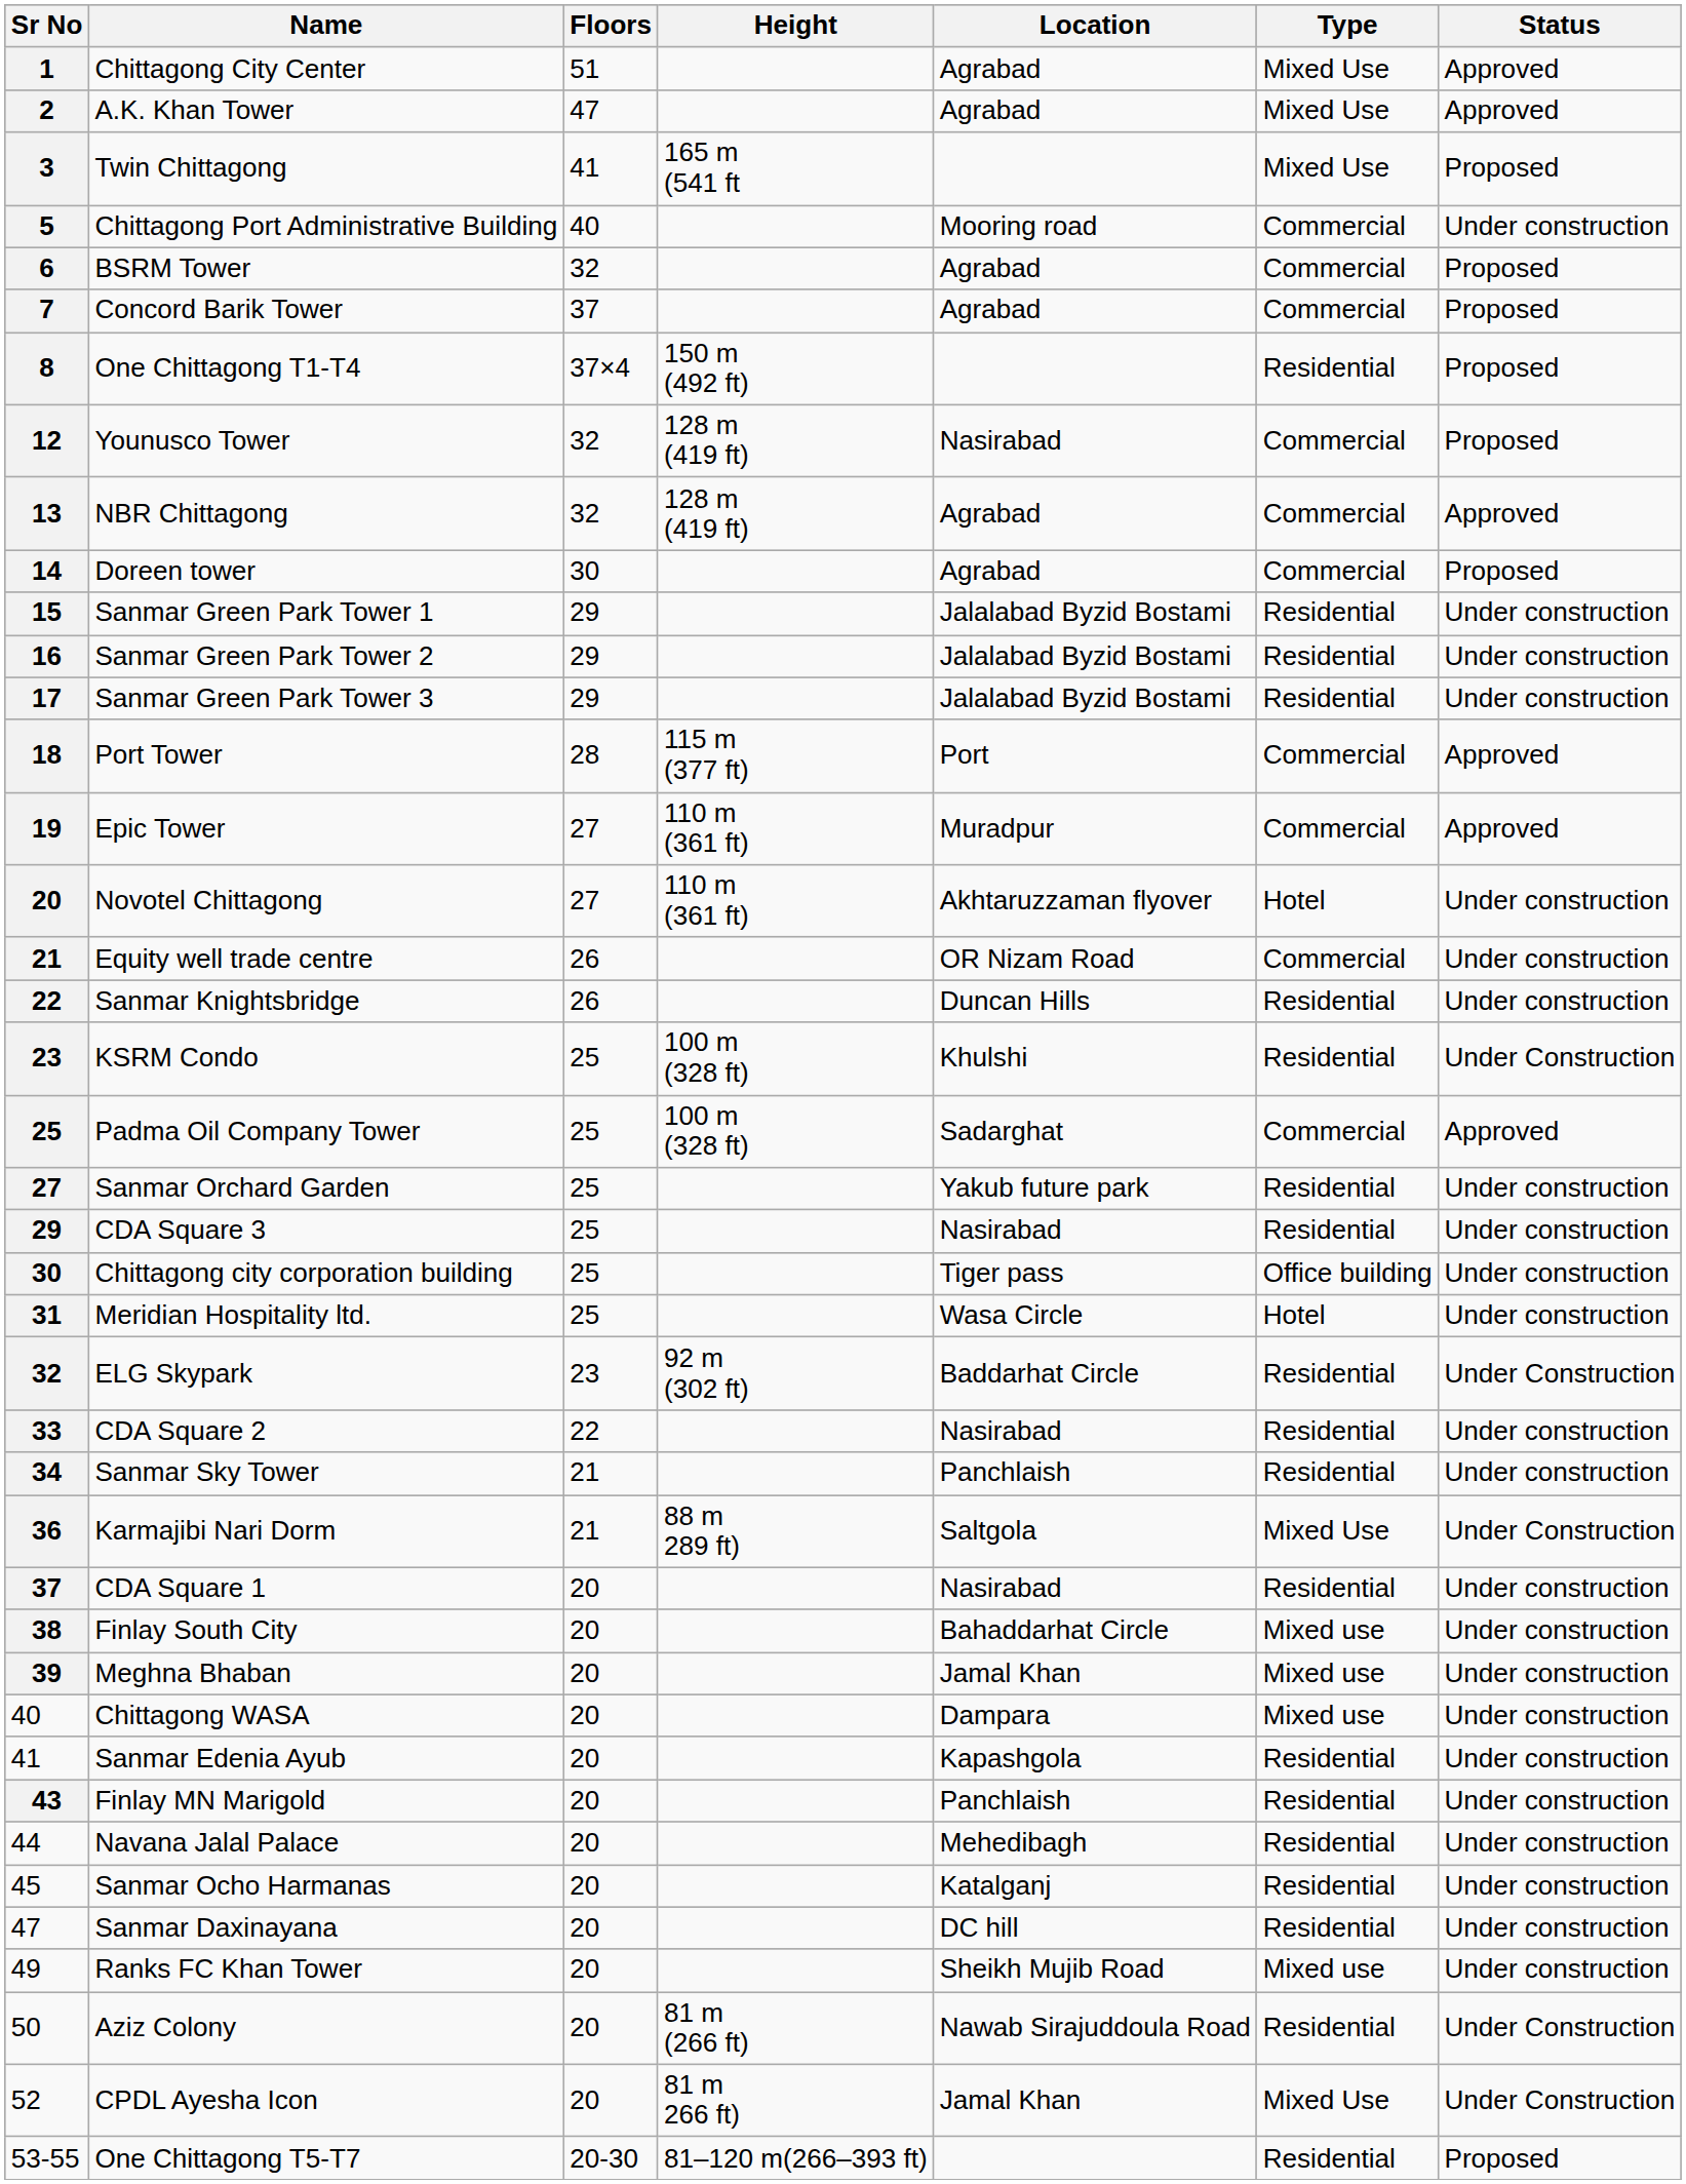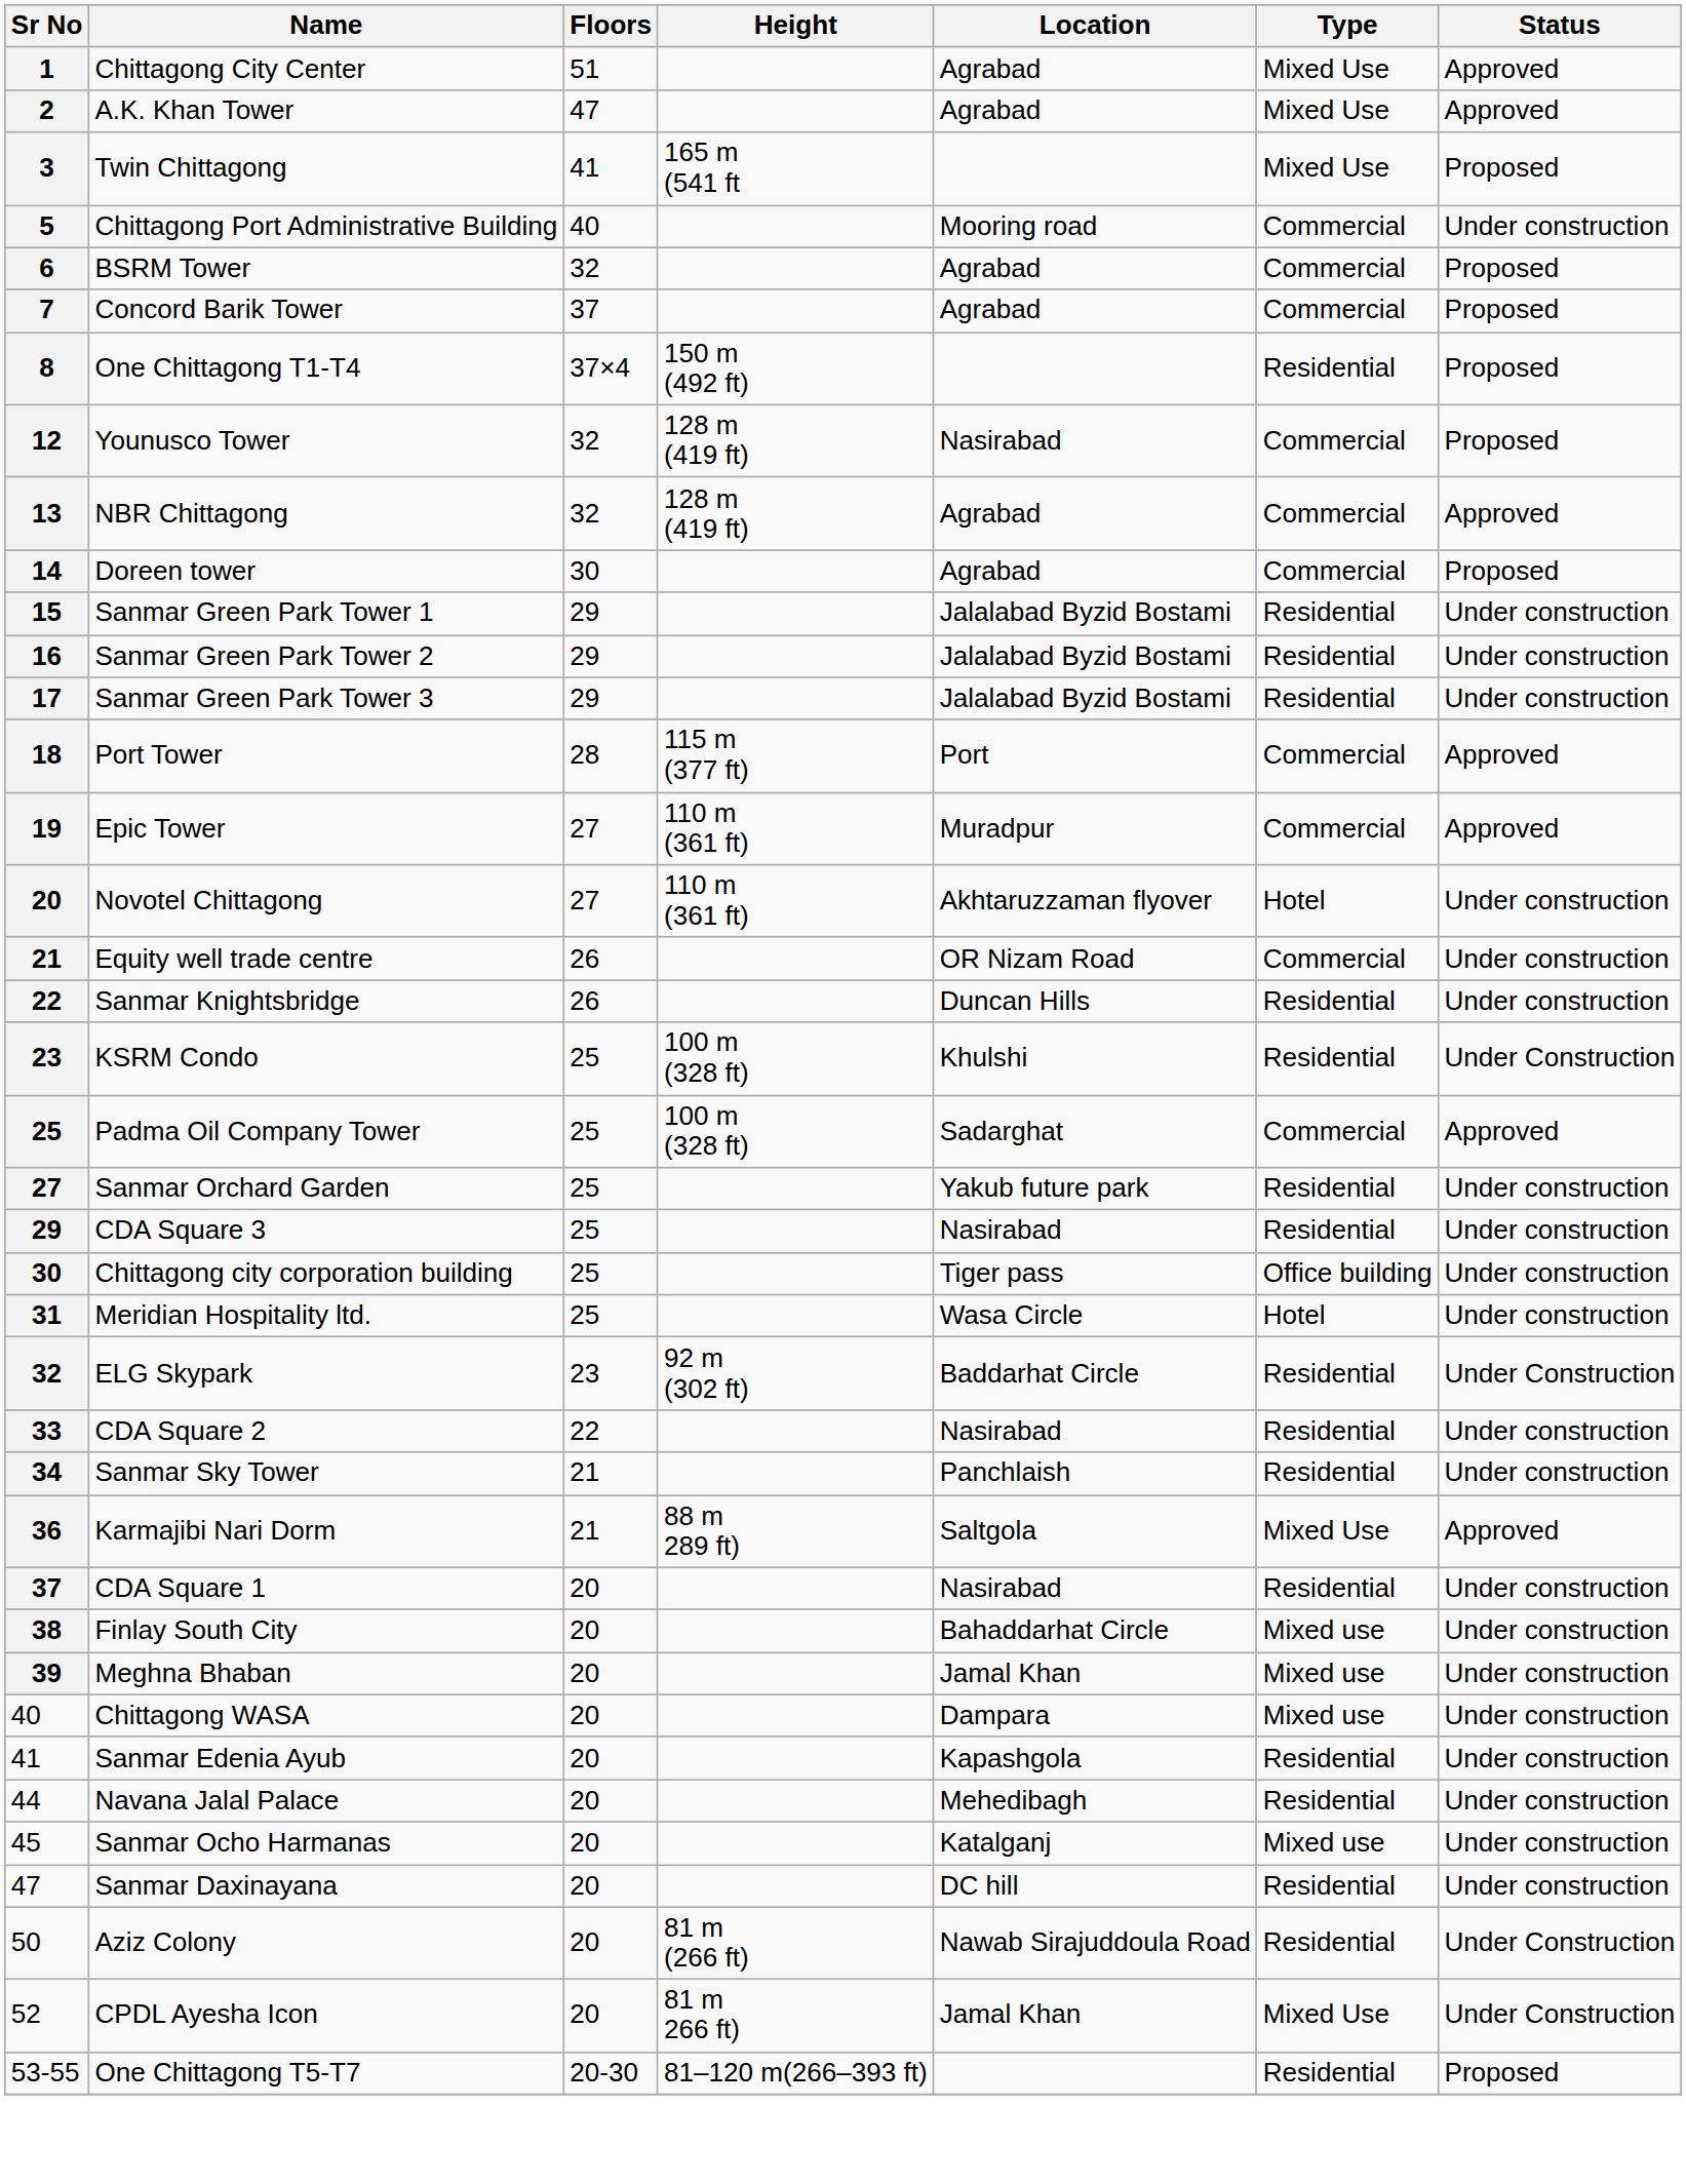Karmajibi Nari Dorm | Status: Under Construction -> Approved
- row: 43 | Finlay MN Marigold | 20 | Panchlaish | Residential | Under construction
Sanmar Ocho Harmanas | Type: Residential -> Mixed use
- row: 49 | Ranks FC Khan Tower | 20 | Sheikh Mujib Road | Mixed use | Under construction
